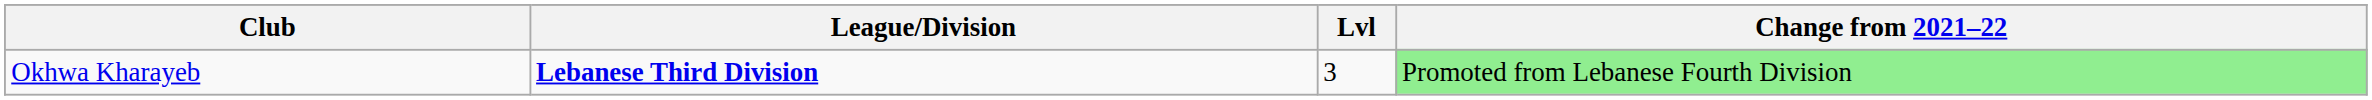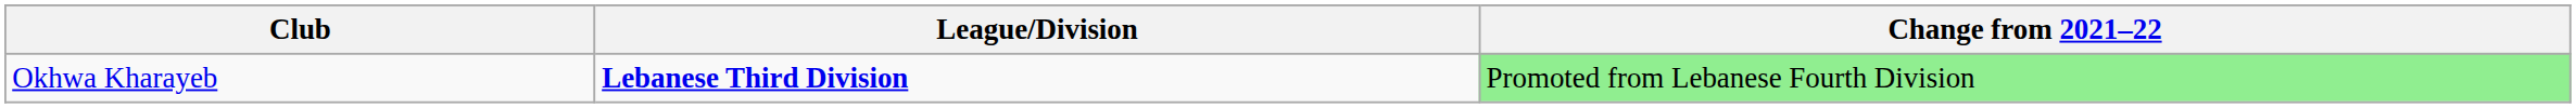- column: Lvl | 3
